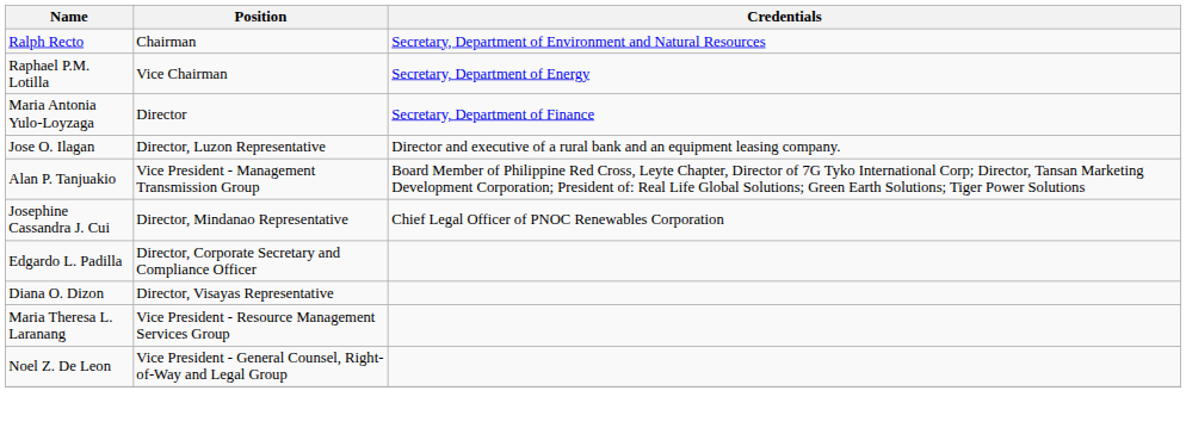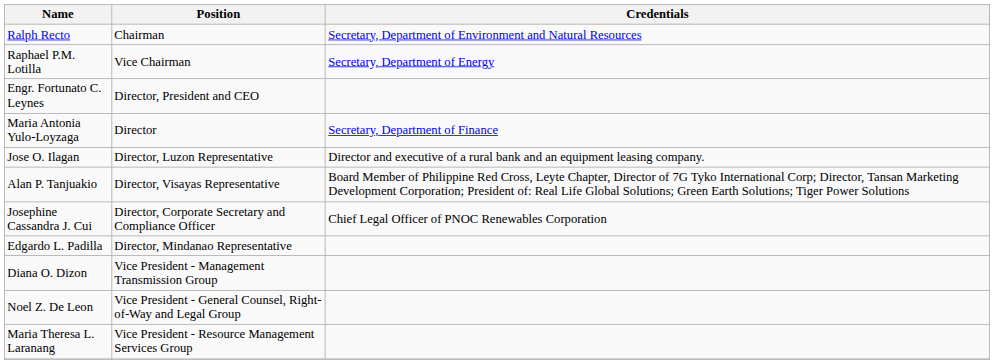+ row: Engr. Fortunato C. Leynes | Director, President and CEO
Alan P. Tanjuakio | Position: Vice President - Management Transmission Group -> Director, Visayas Representative
Josephine Cassandra J. Cui | Position: Director, Mindanao Representative -> Director, Corporate Secretary and Compliance Officer
Edgardo L. Padilla | Position: Director, Corporate Secretary and Compliance Officer -> Director, Mindanao Representative
Diana O. Dizon | Position: Director, Visayas Representative -> Vice President - Management Transmission Group
rows swapped: Noel Z. De Leon <-> Maria Theresa L. Laranang
